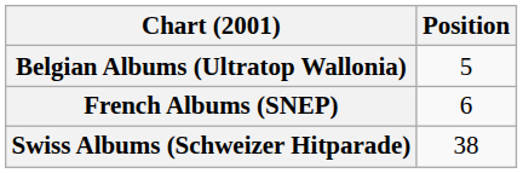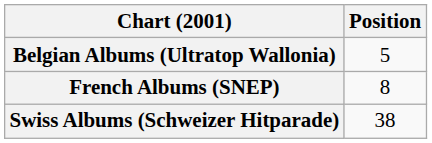French Albums (SNEP) | Position: 6 -> 8
